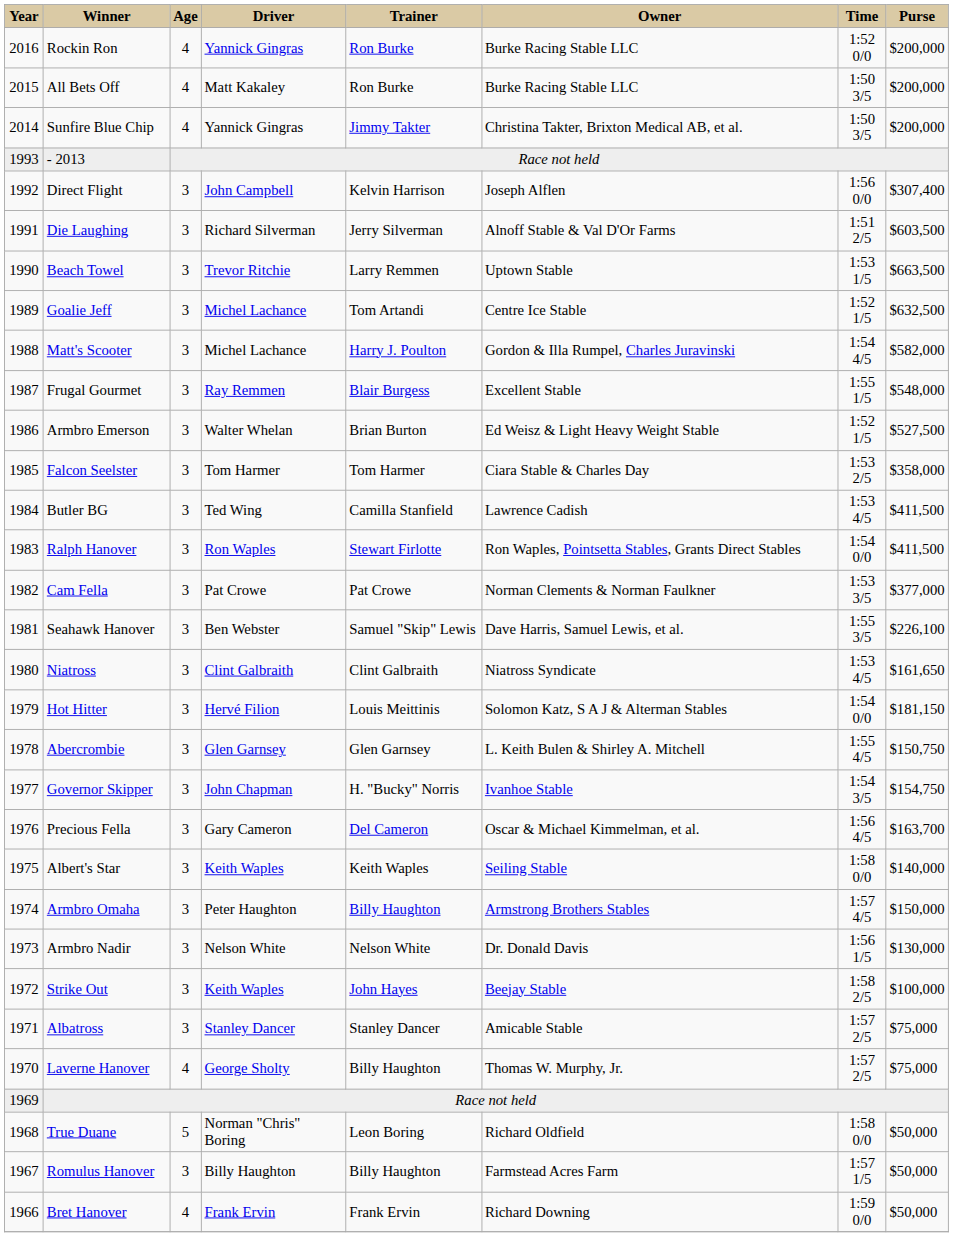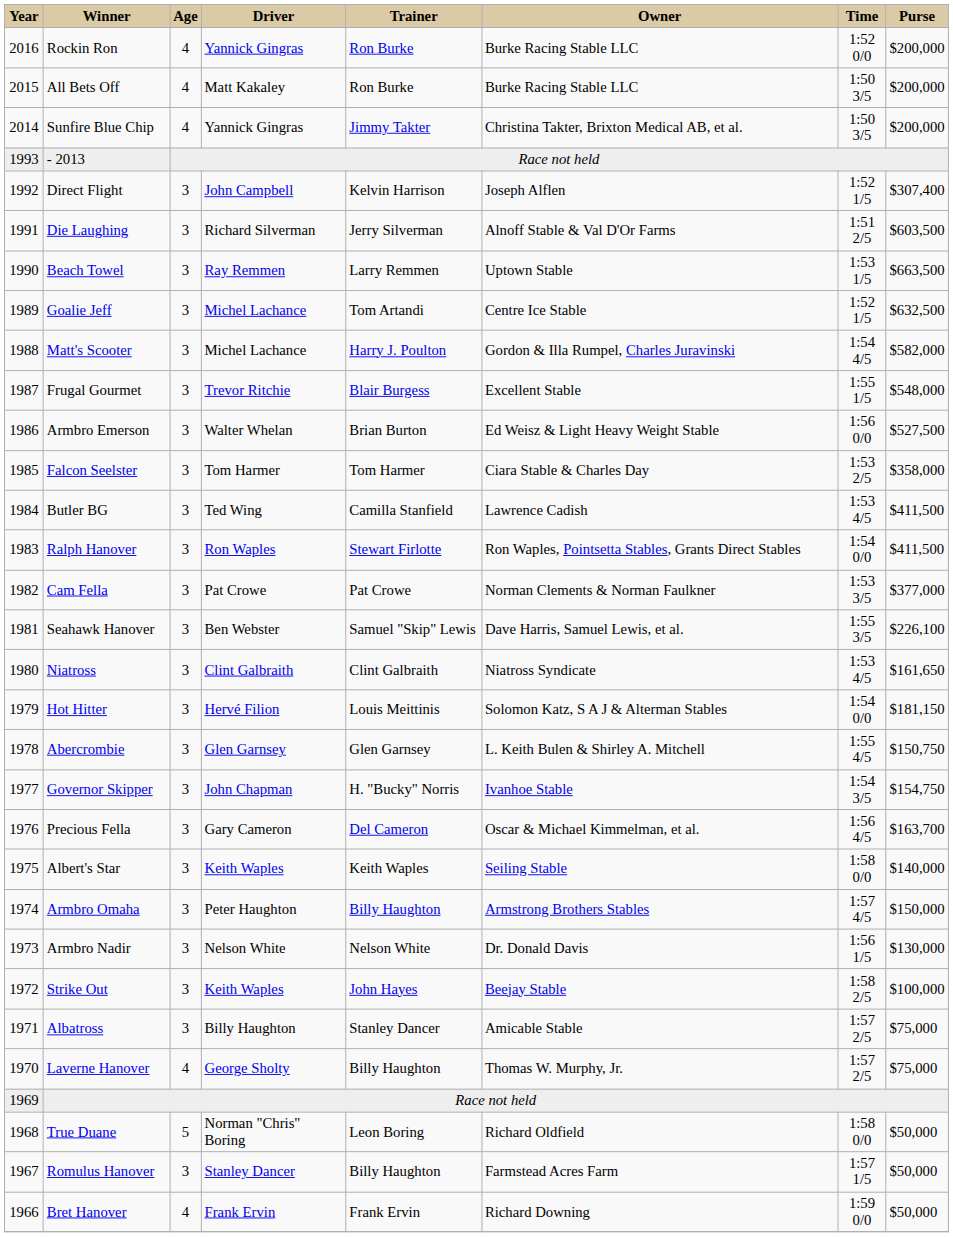Direct Flight | Time: 1:56 0/0 -> 1:52 1/5
Beach Towel | Driver: Trevor Ritchie -> Ray Remmen
Frugal Gourmet | Driver: Ray Remmen -> Trevor Ritchie
Armbro Emerson | Time: 1:52 1/5 -> 1:56 0/0
Albatross | Driver: Stanley Dancer -> Billy Haughton
Romulus Hanover | Driver: Billy Haughton -> Stanley Dancer
